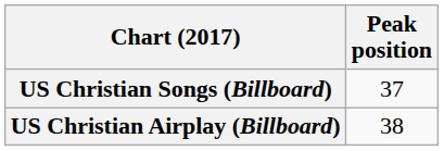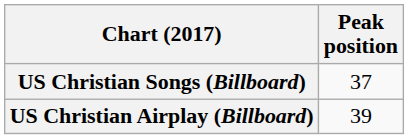US Christian Airplay (Billboard) | Peak position: 38 -> 39
